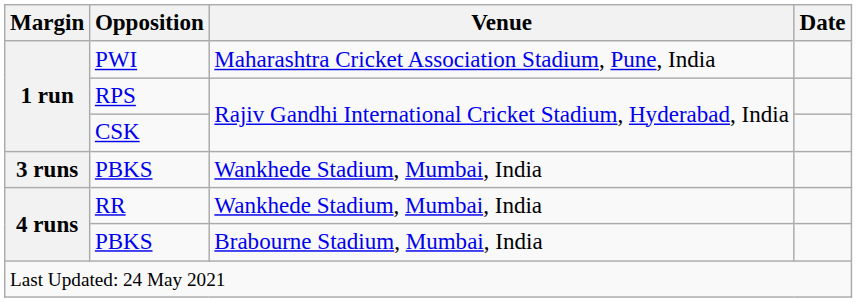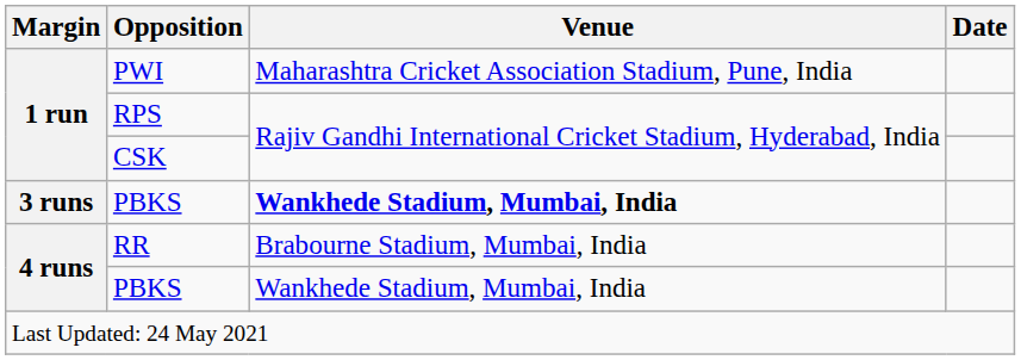3 runs / PBKS | Venue: normal -> bold
RR | Venue: Wankhede Stadium, Mumbai, India -> Brabourne Stadium, Mumbai, India
4 runs / PBKS | Venue: Brabourne Stadium, Mumbai, India -> Wankhede Stadium, Mumbai, India
